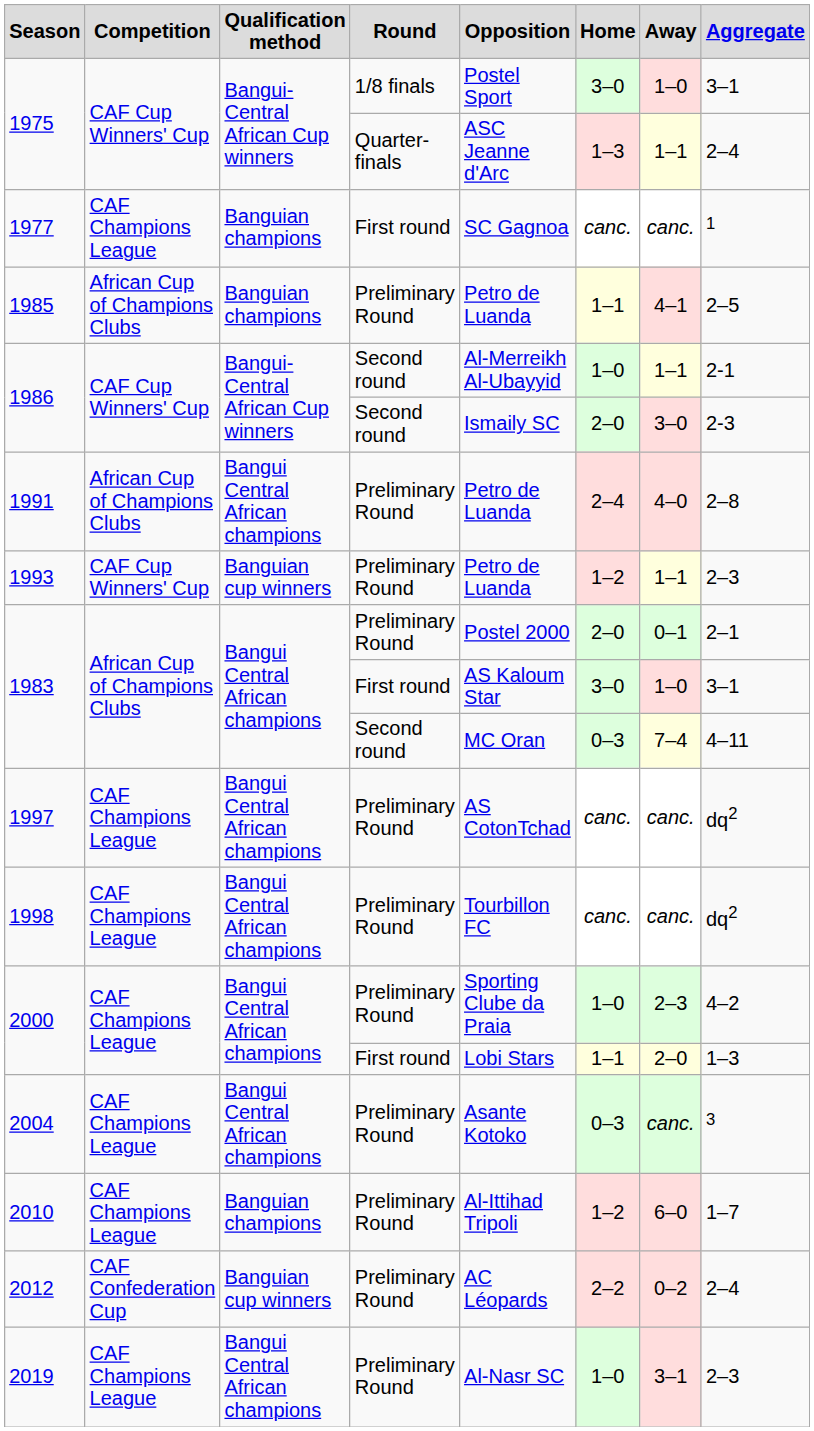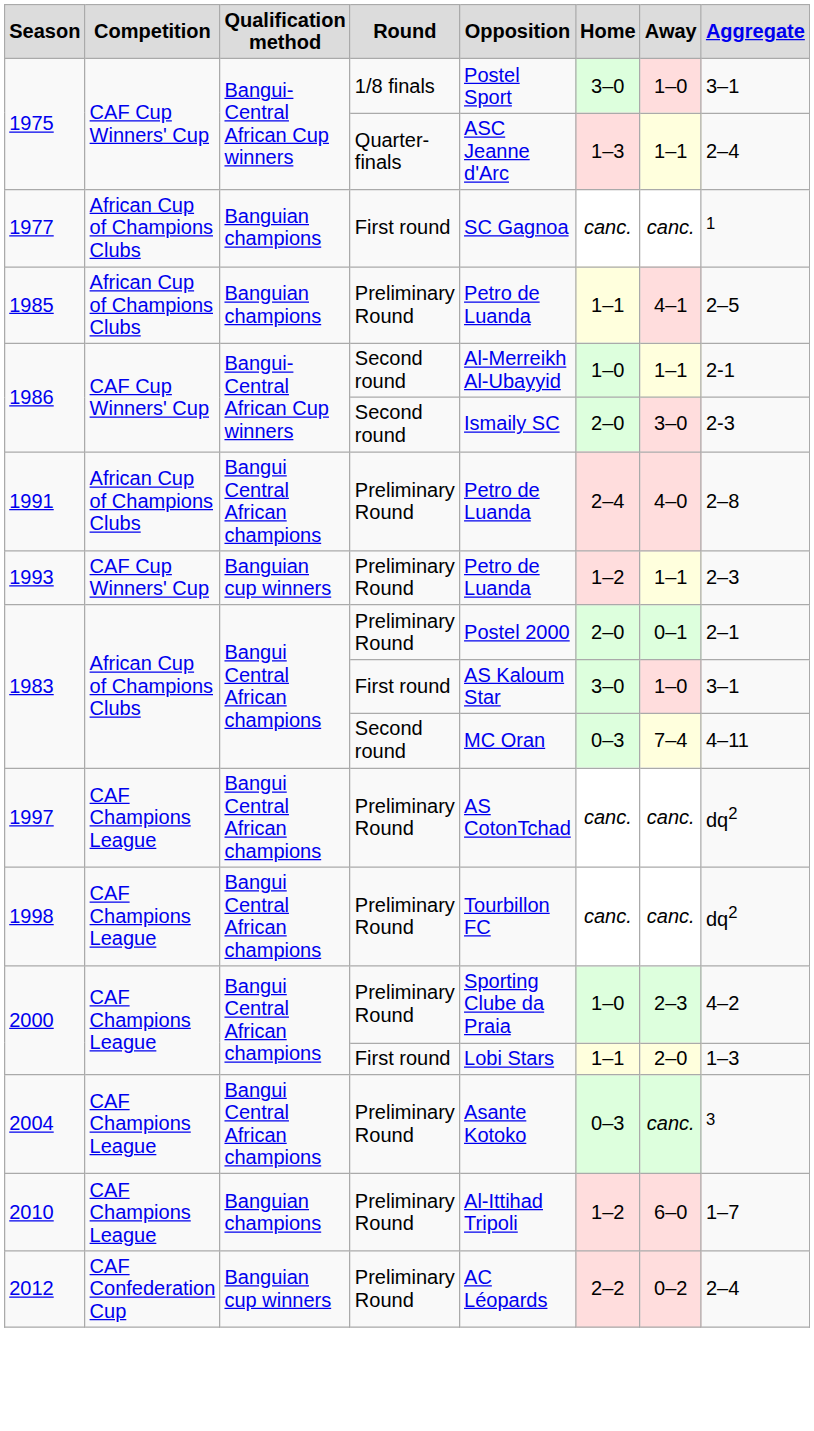1977 | Competition: CAF Champions League -> African Cup of Champions Clubs
- row: 2019 | CAF Champions League | Bangui Central African champions | Preliminary Round | Al-Nasr SC | 1–0 | 3–1 | 2–3
